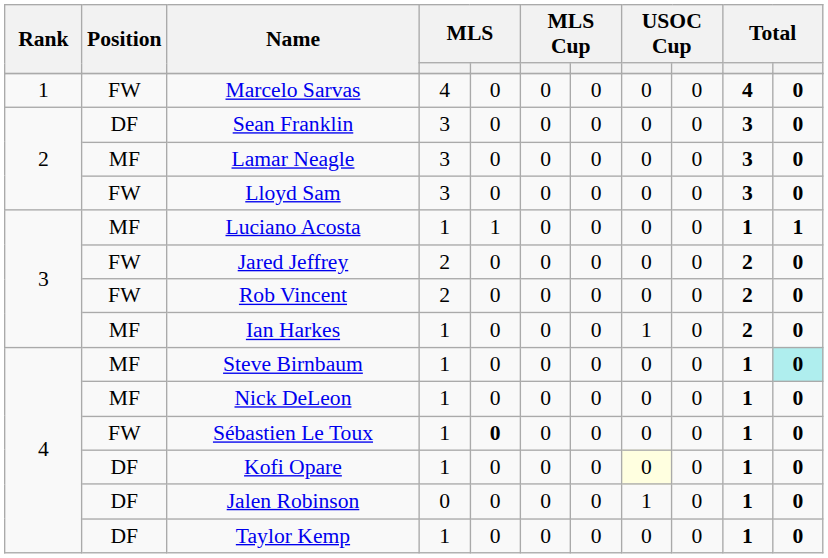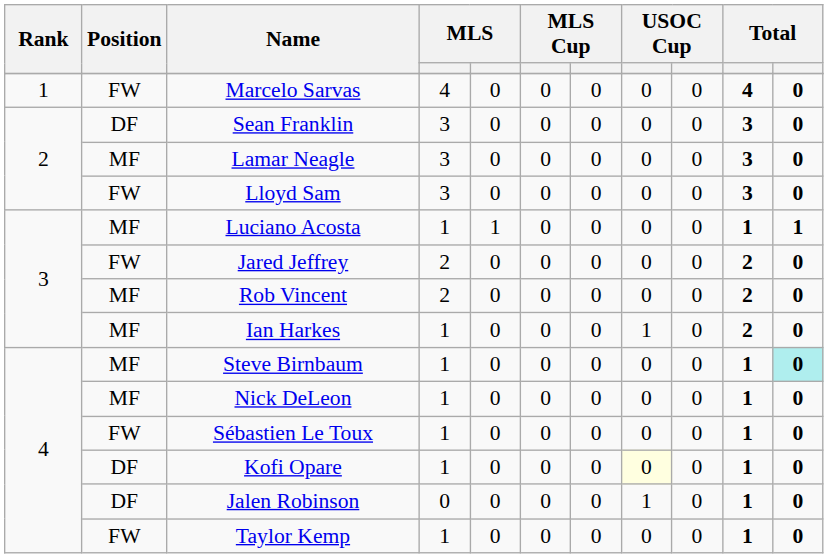Rob Vincent | Position: FW -> MF
Sébastien Le Toux | column 5: bold -> normal
Taylor Kemp | Position: DF -> FW
